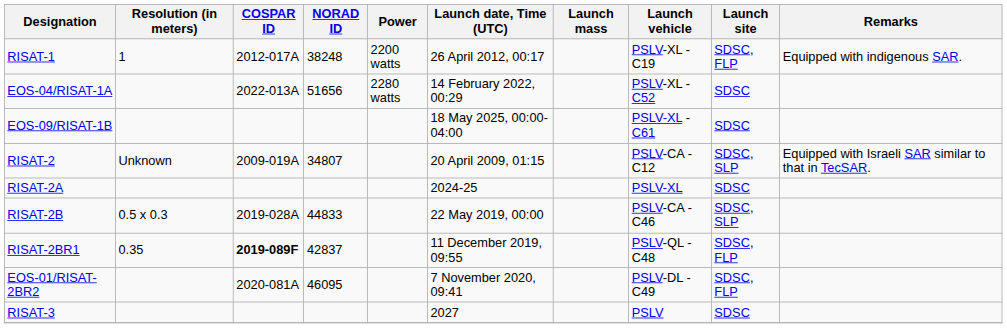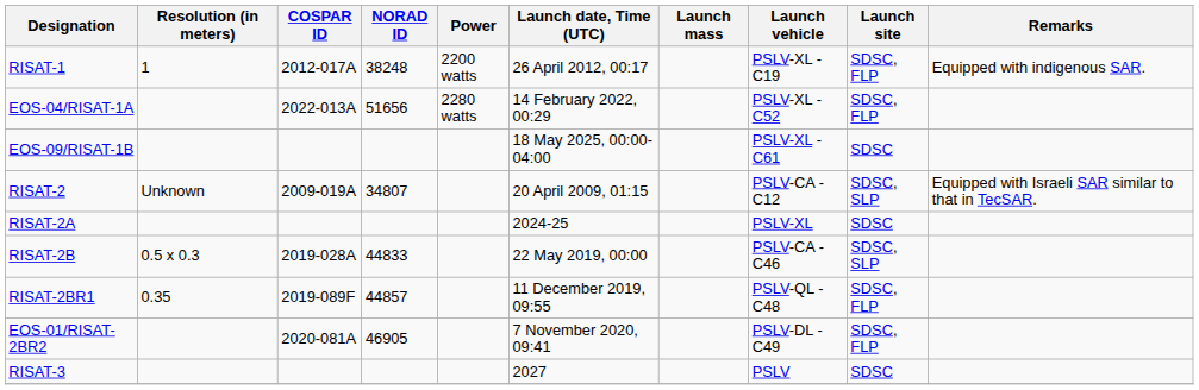EOS-04/RISAT-1A | Launch site: SDSC -> SDSC, FLP
RISAT-2BR1 | COSPAR ID: bold -> normal
RISAT-2BR1 | NORAD ID: 42837 -> 44857
EOS-01/RISAT-2BR2 | NORAD ID: 46095 -> 46905
